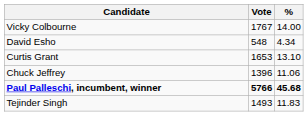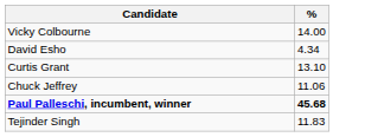- column: Vote | 1767 | 548 | 1653 | 1396 | 5766 | 1493
